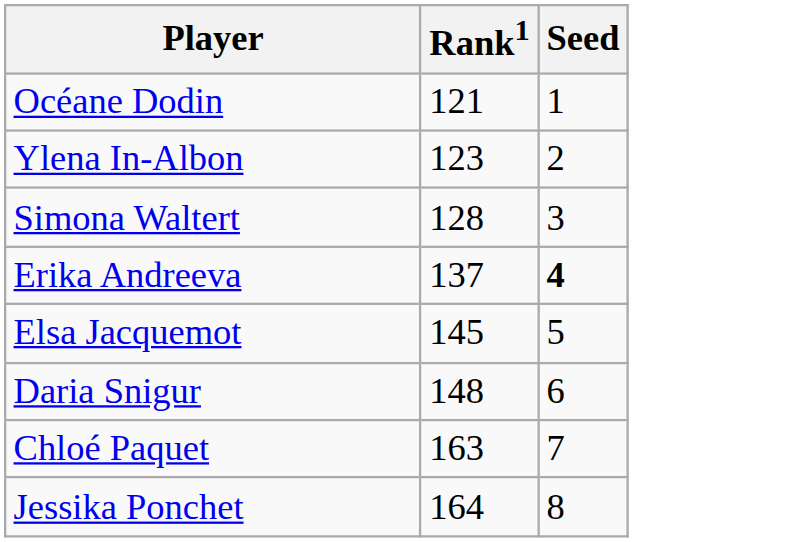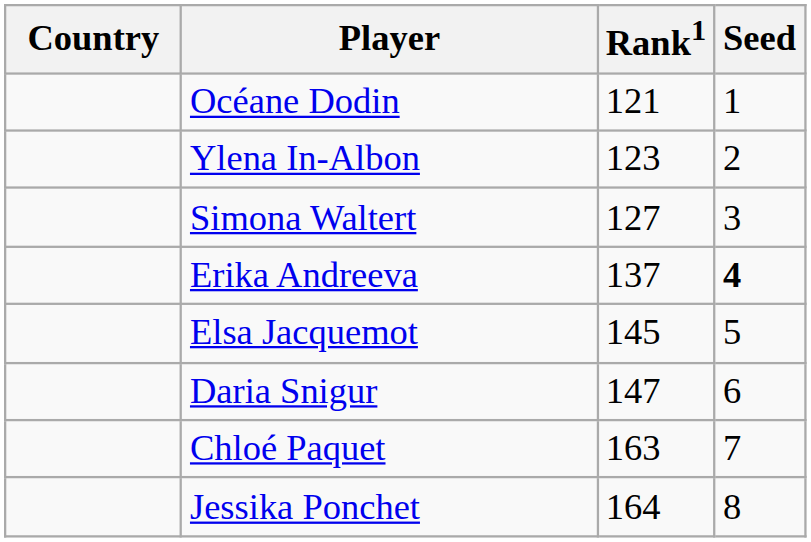+ column: Country
Simona Waltert | Rank1: 128 -> 127
Daria Snigur | Rank1: 148 -> 147
